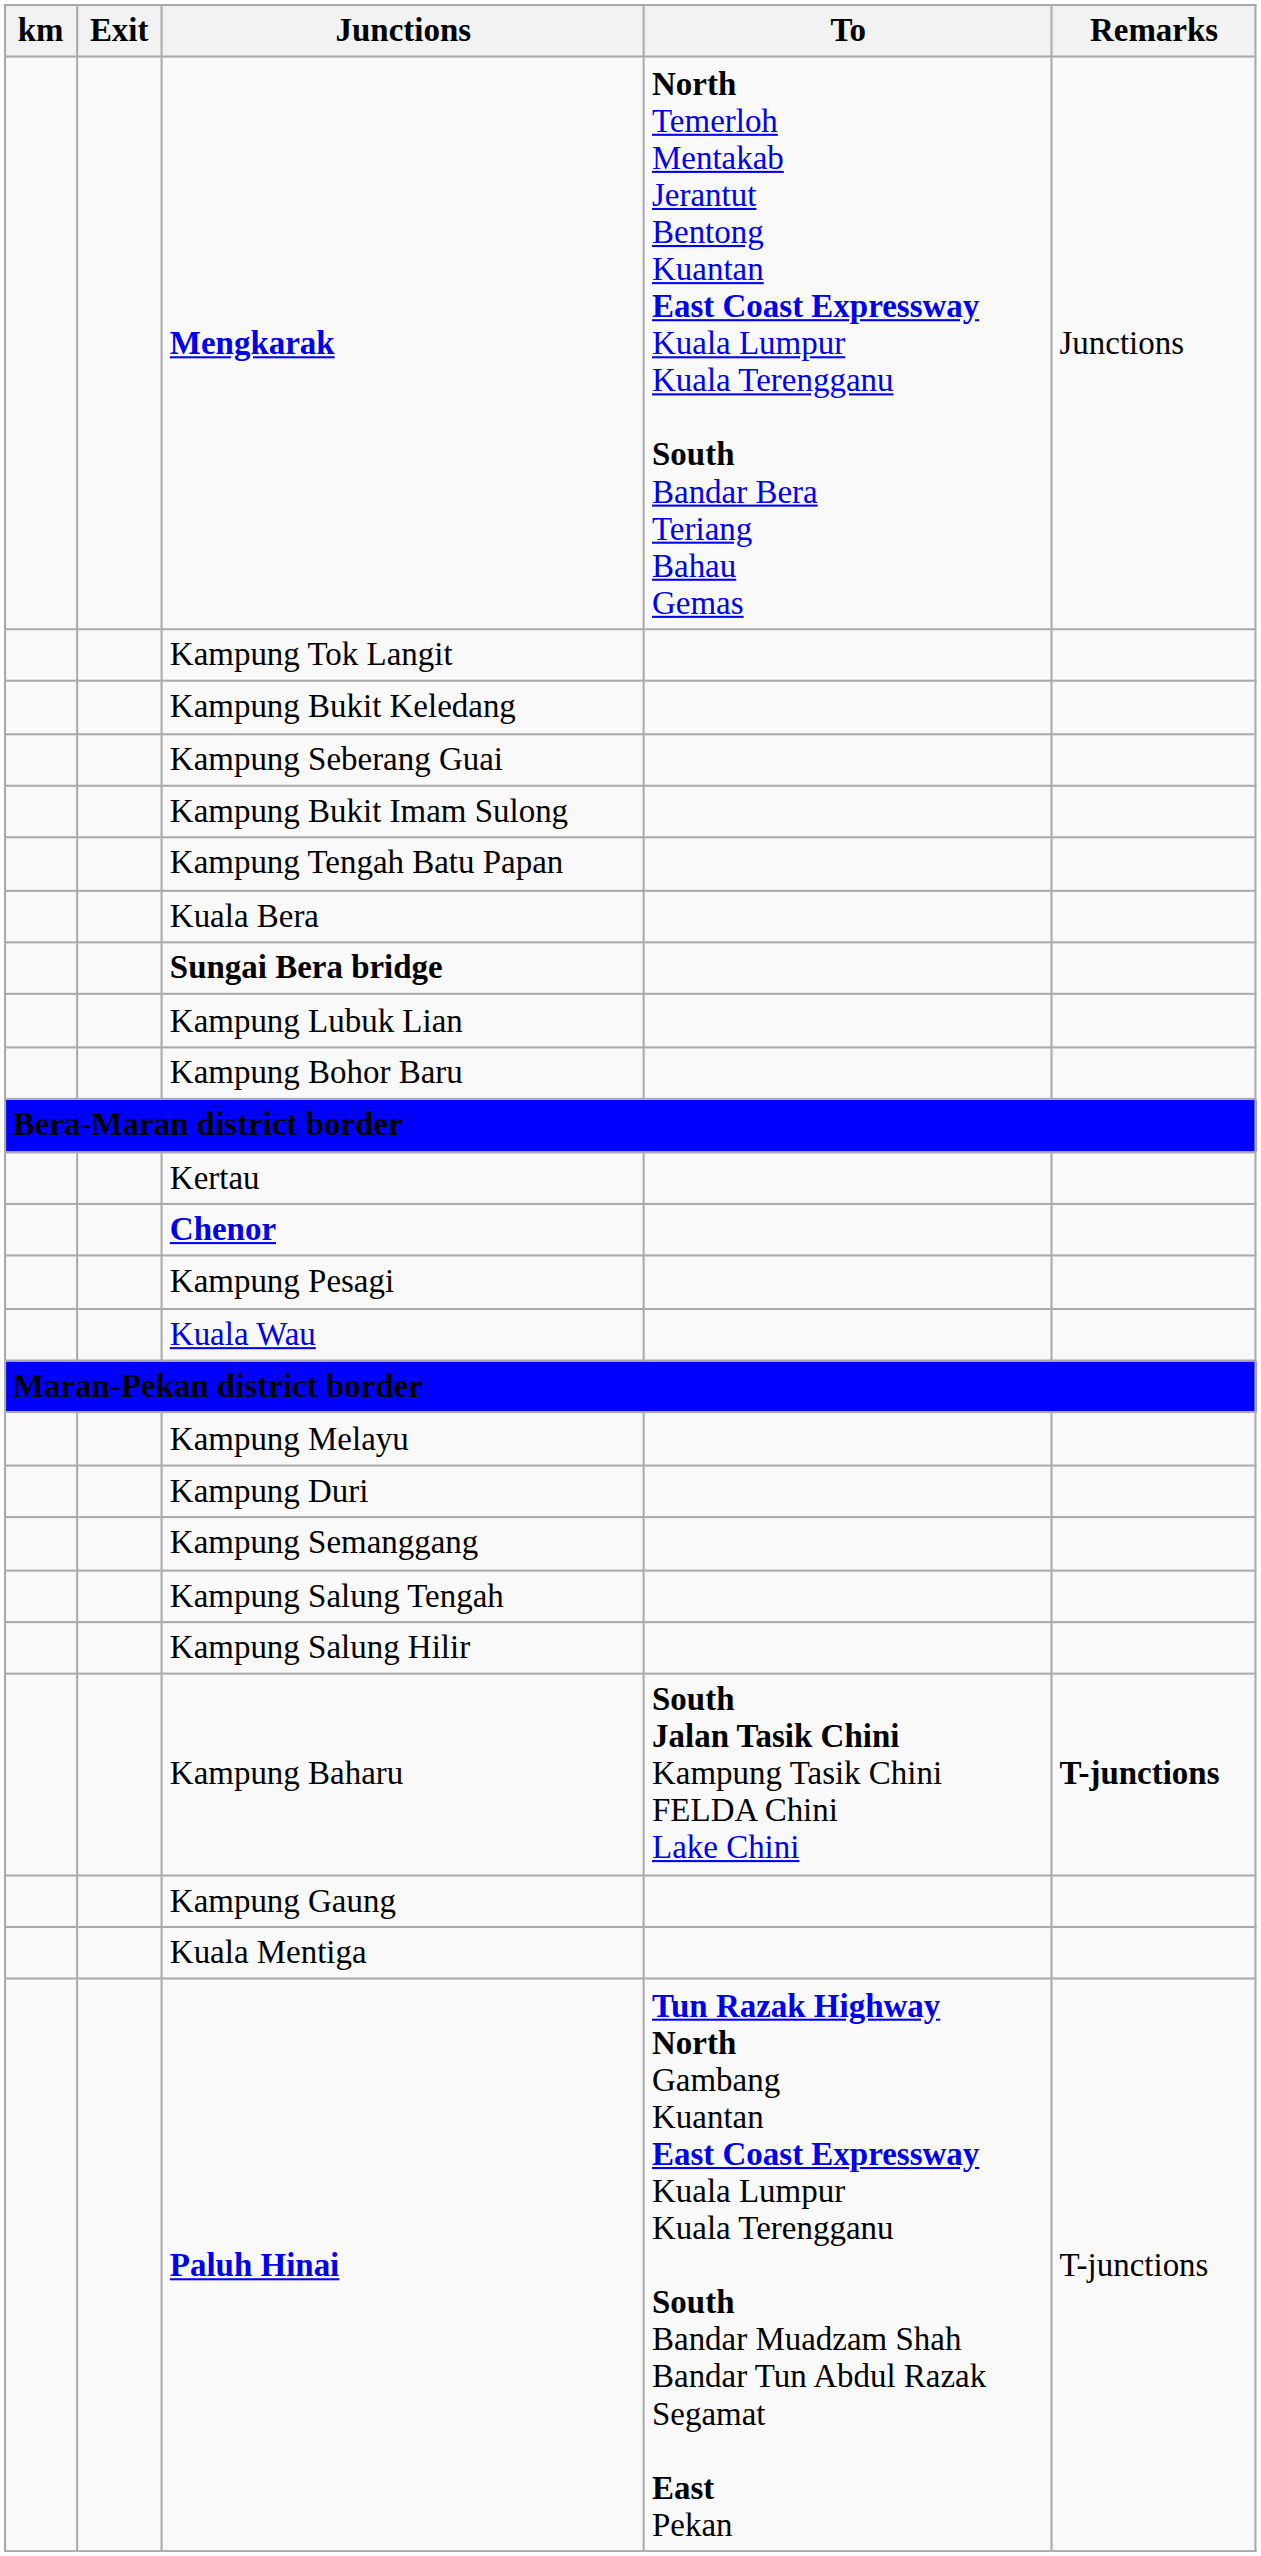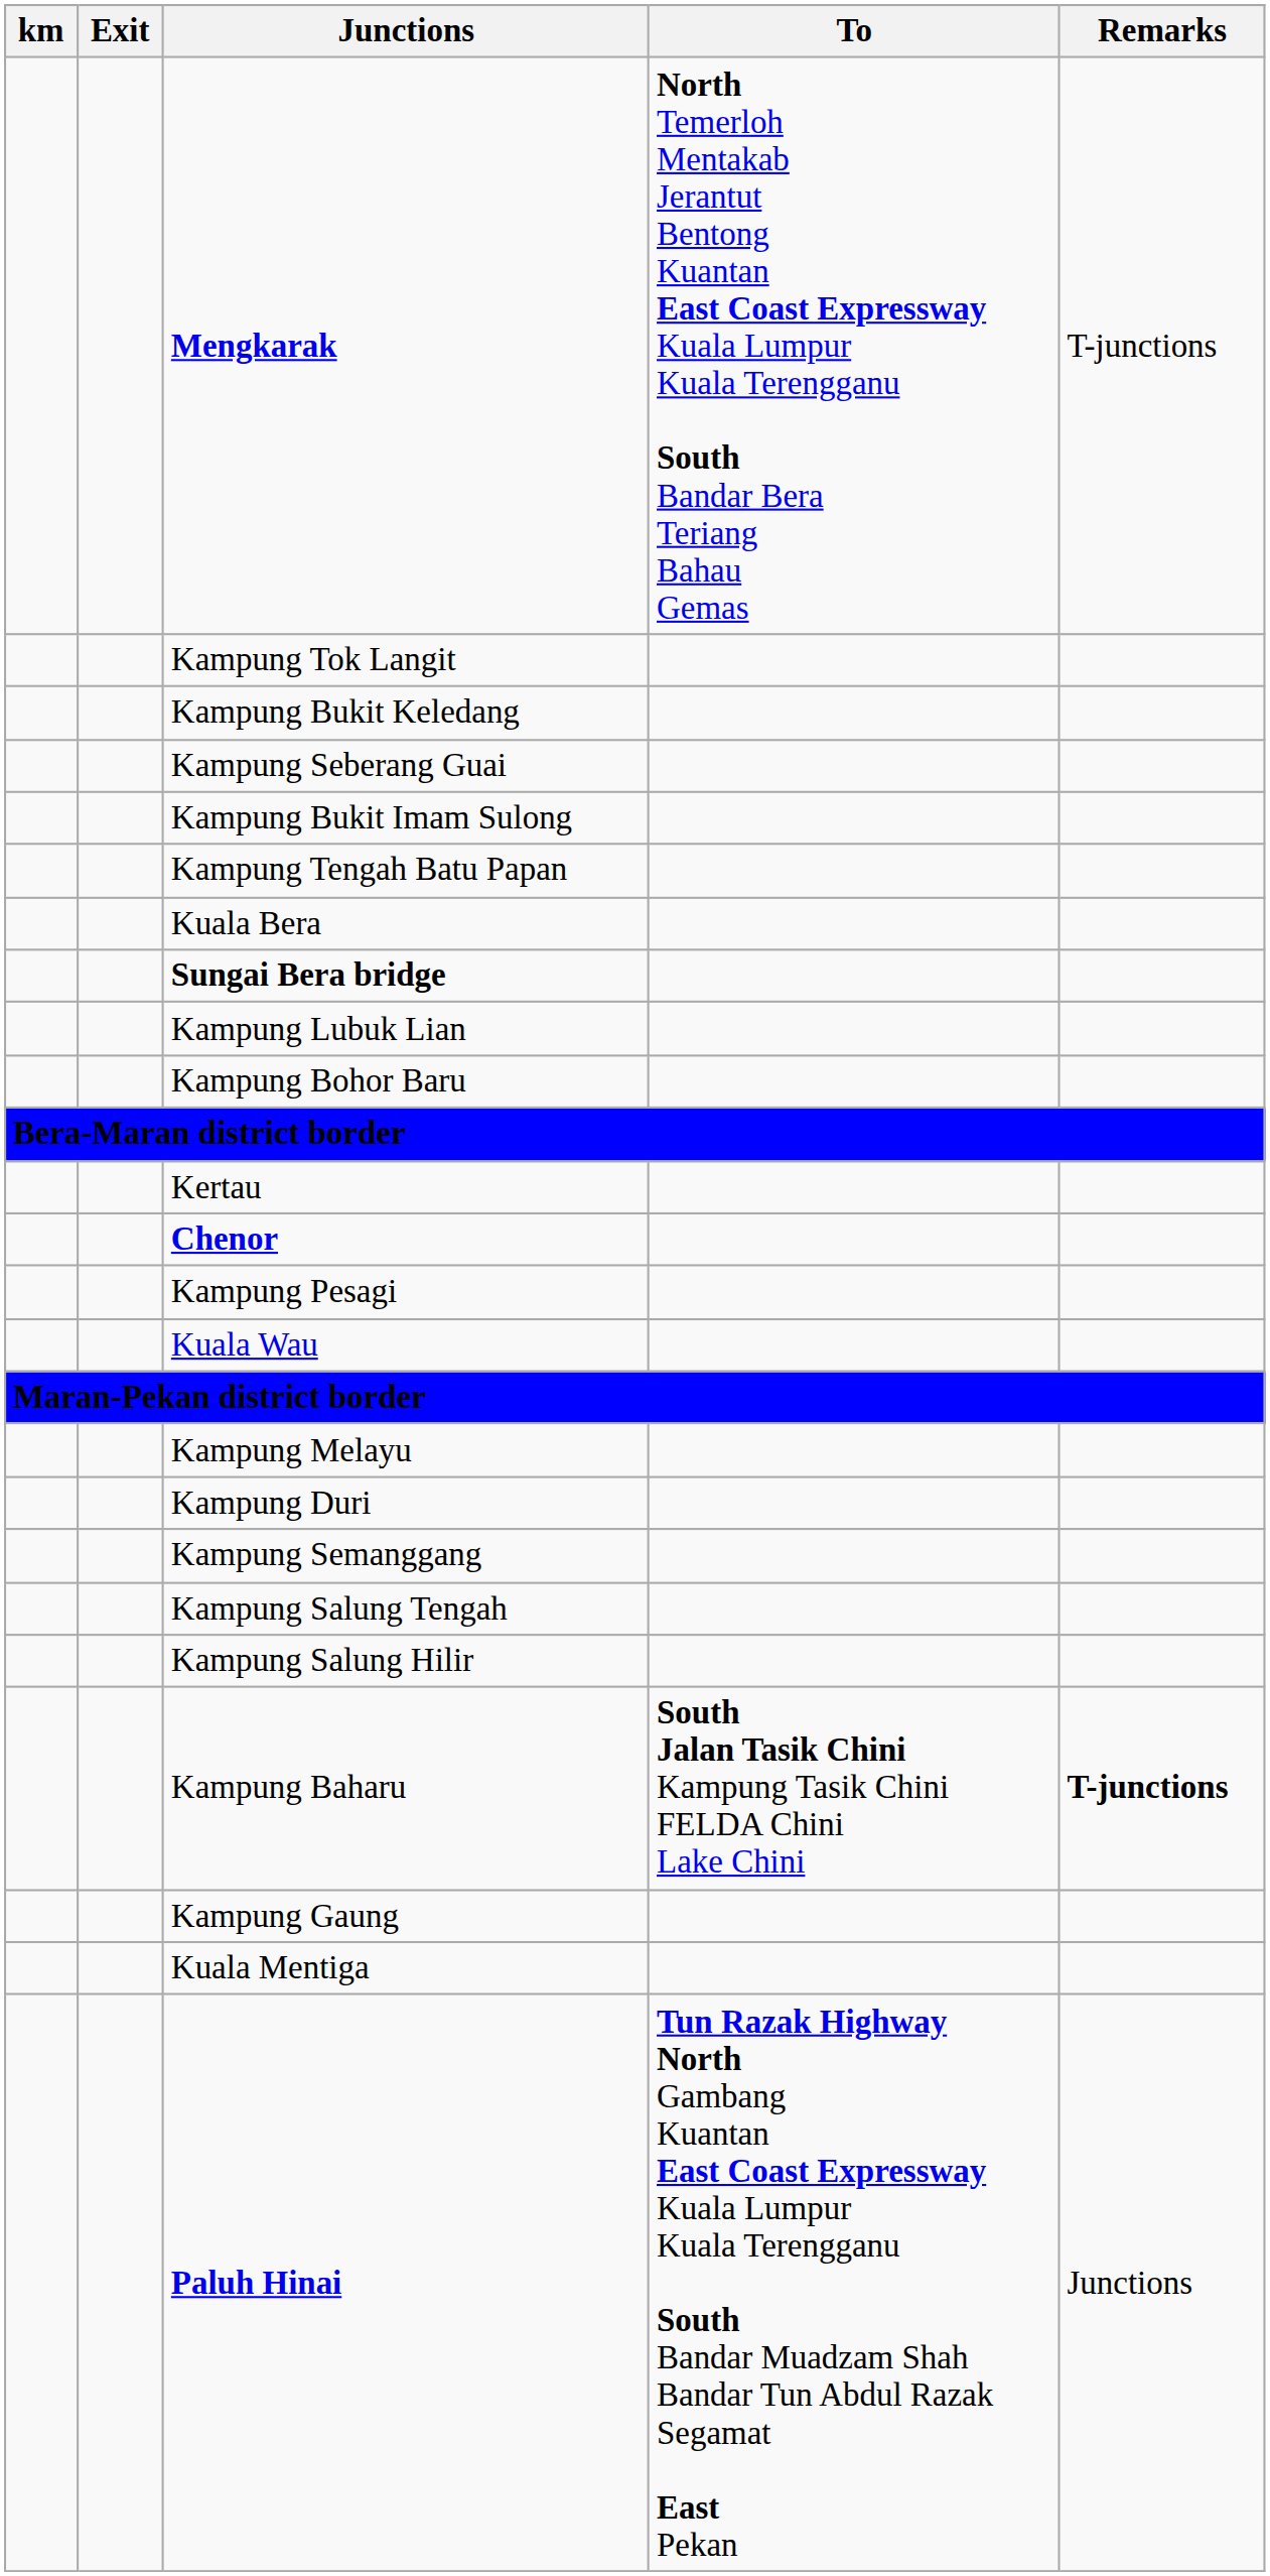Mengkarak | Remarks: Junctions -> T-junctions
Paluh Hinai | Remarks: T-junctions -> Junctions
